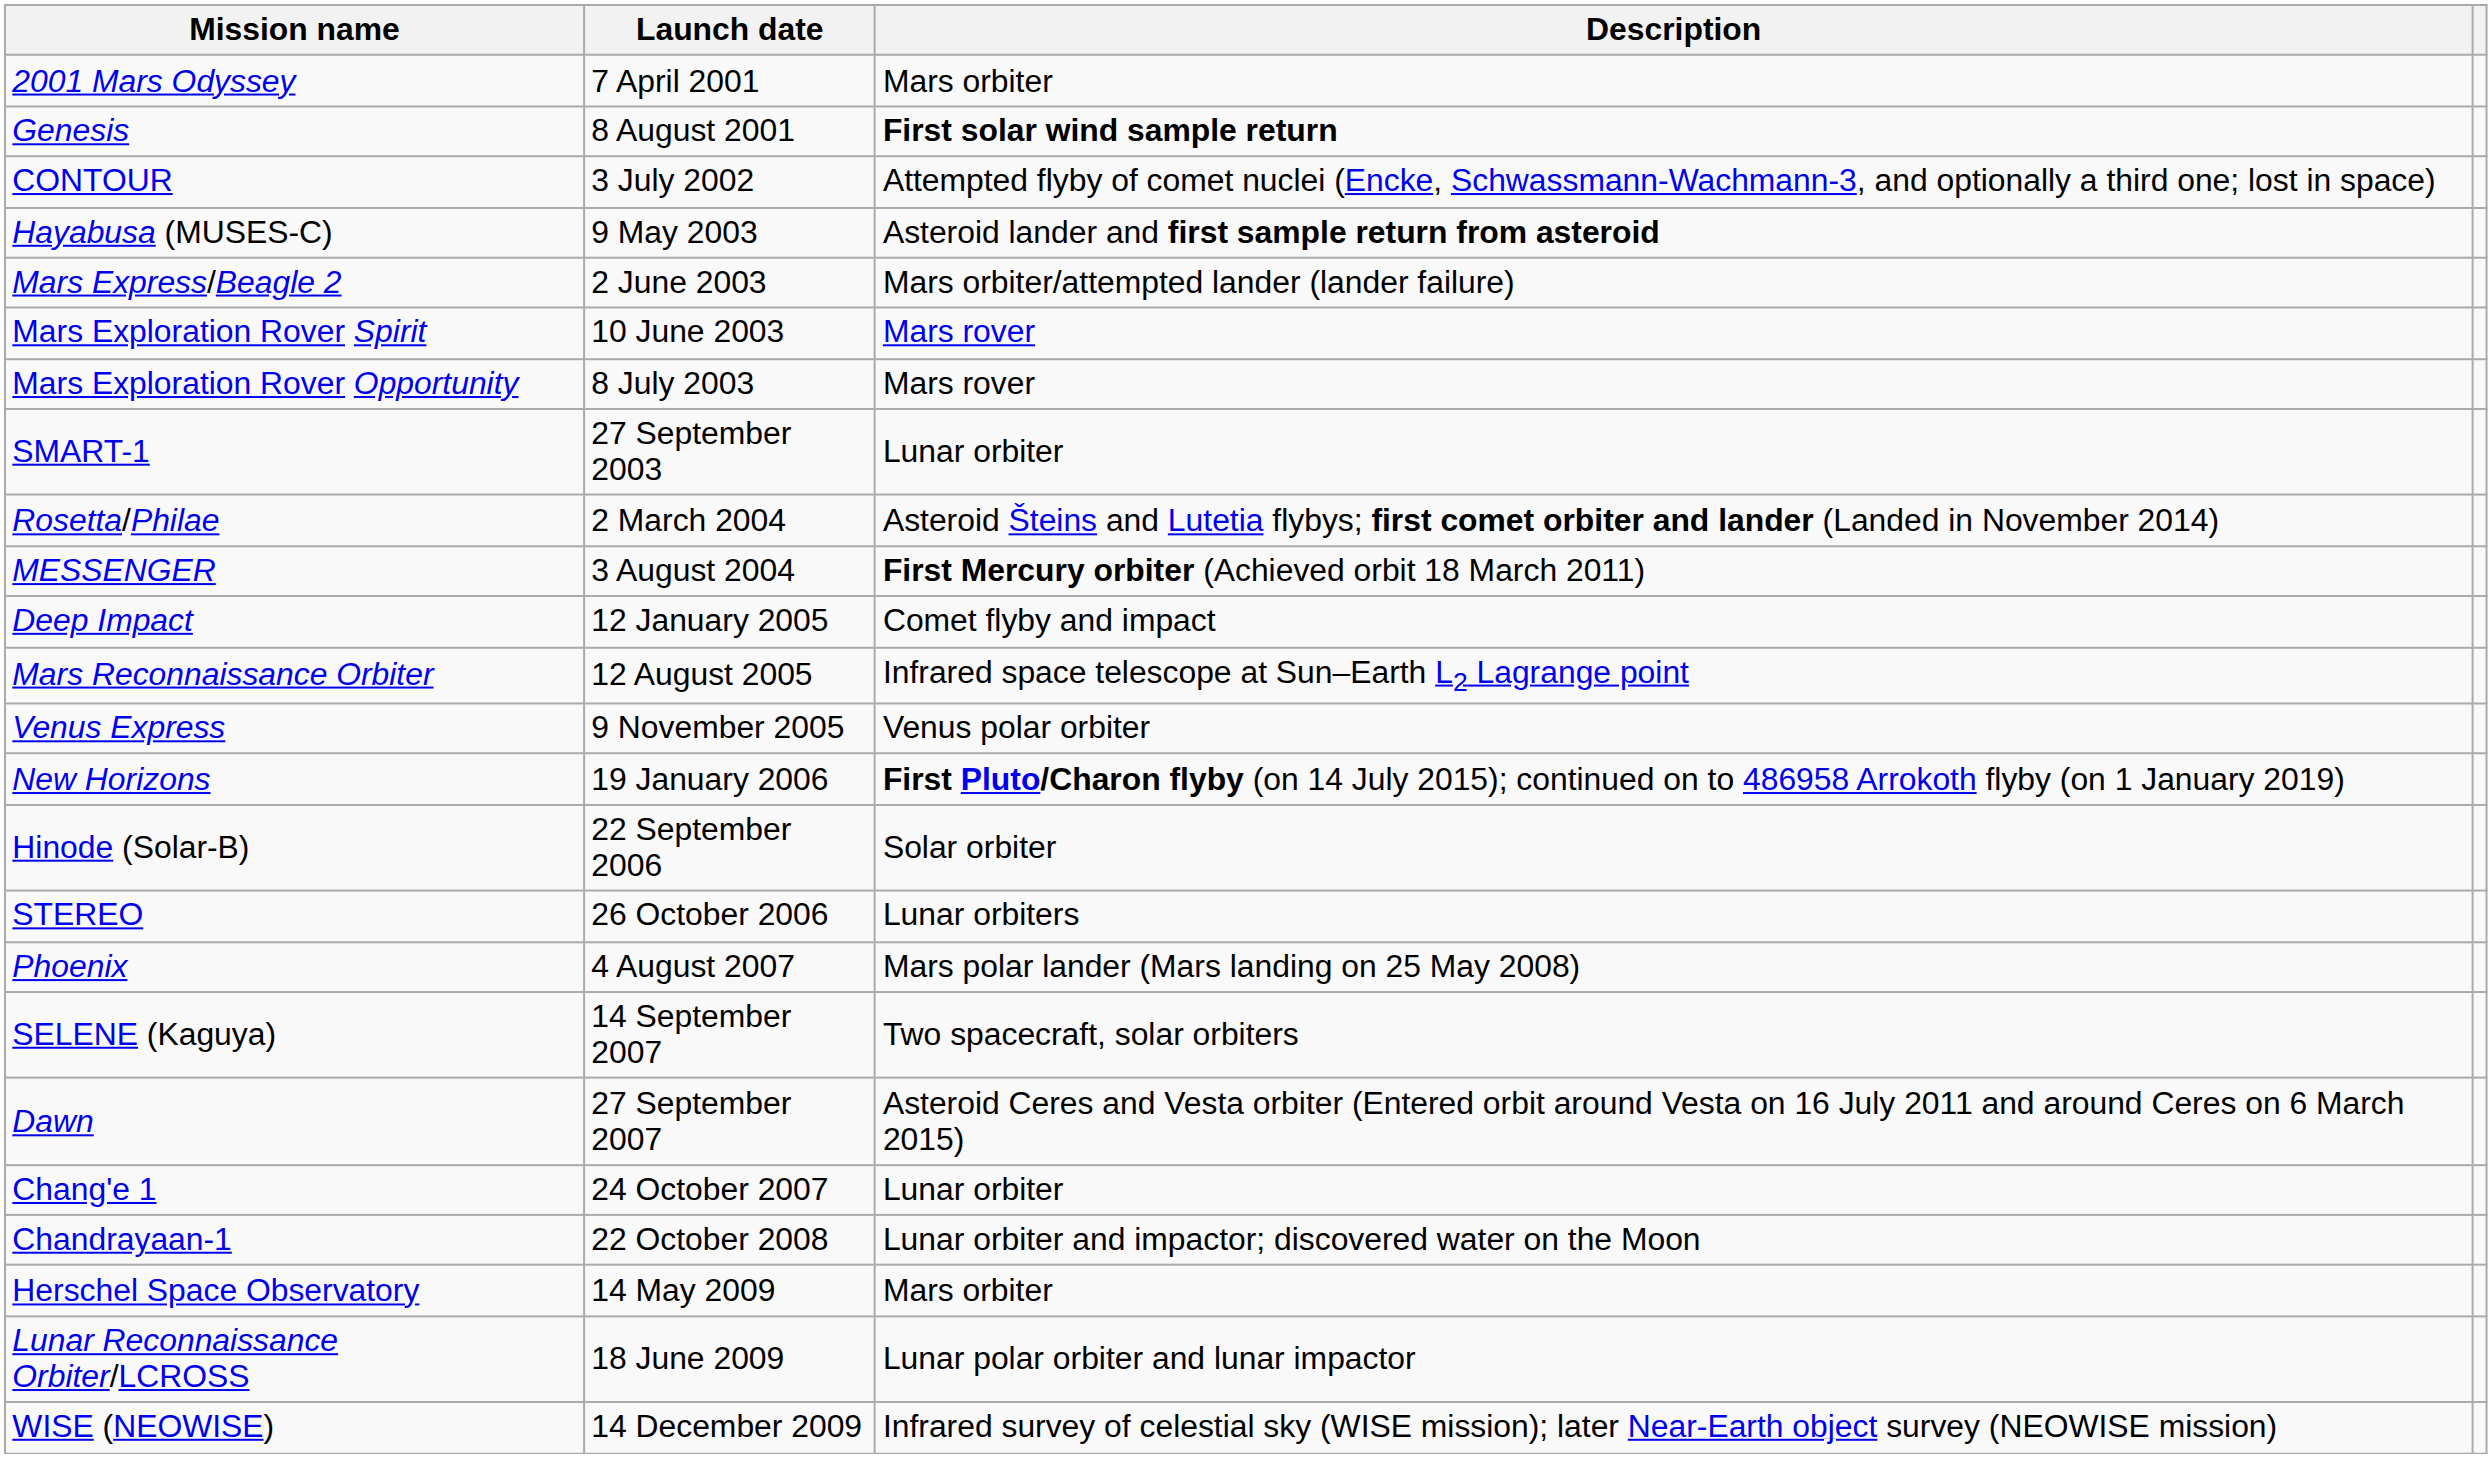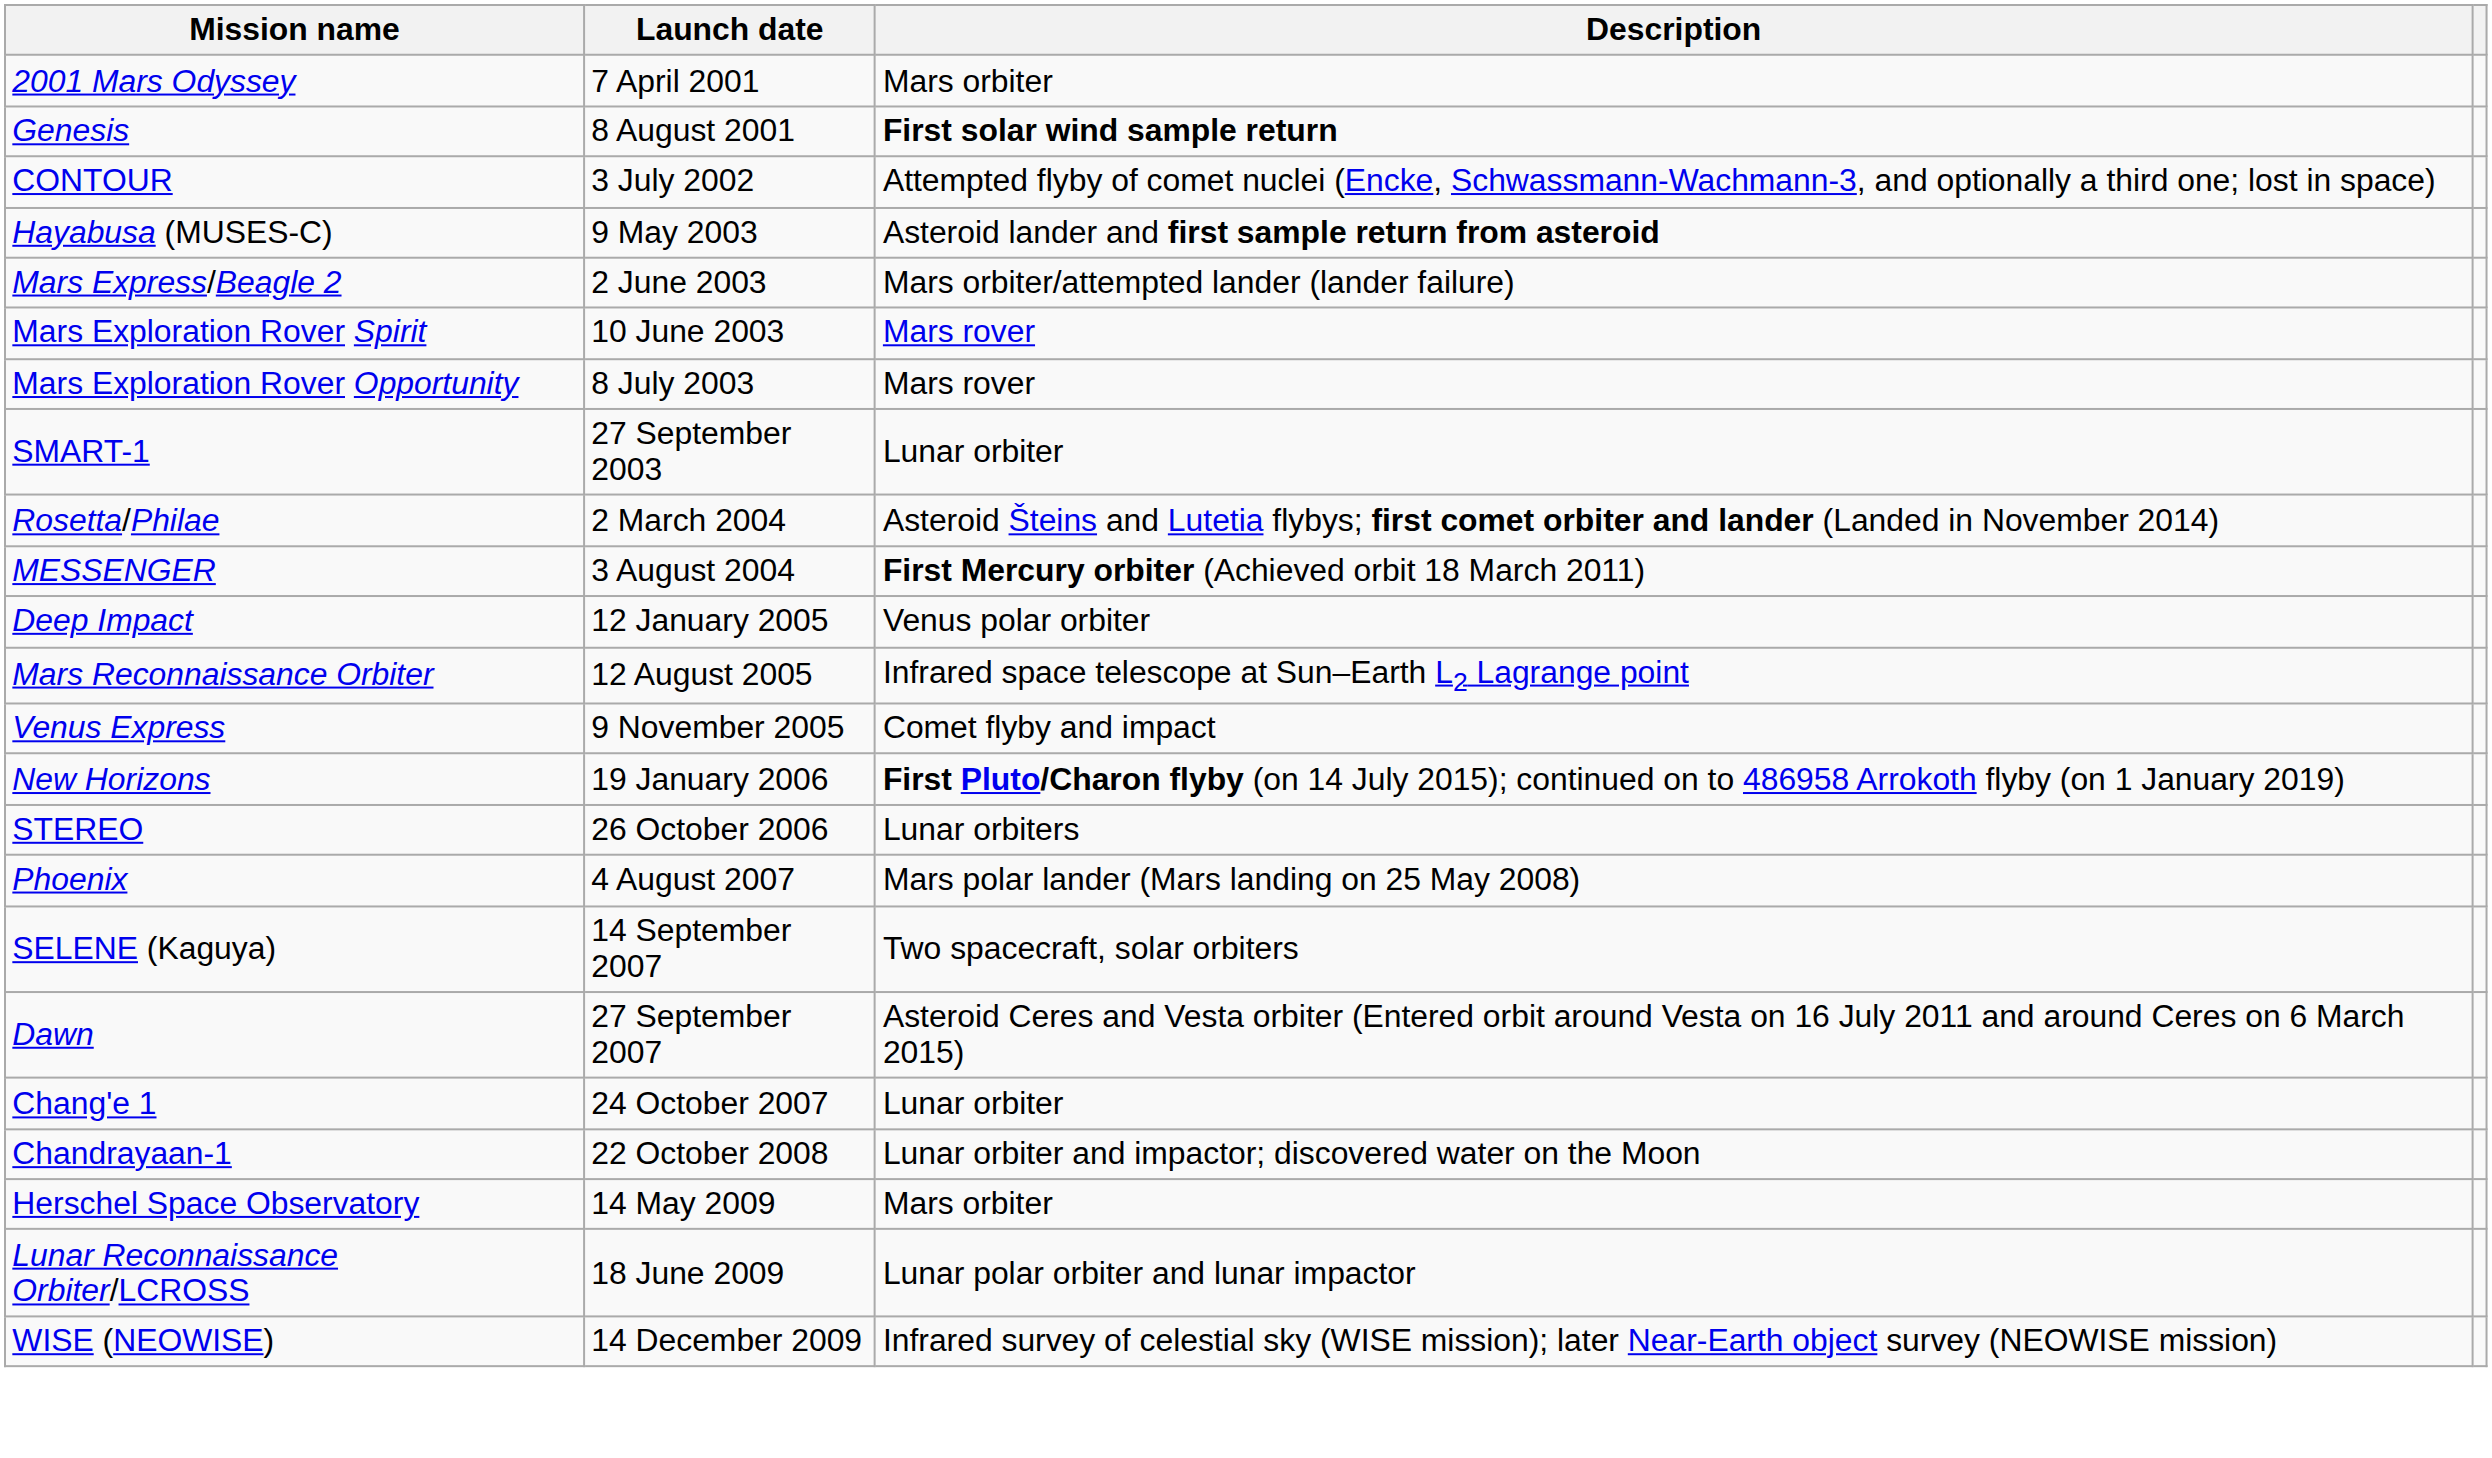Deep Impact | Description: Comet flyby and impact -> Venus polar orbiter
Venus Express | Description: Venus polar orbiter -> Comet flyby and impact
- row: Hinode (Solar-B) | 22 September 2006 | Solar orbiter
